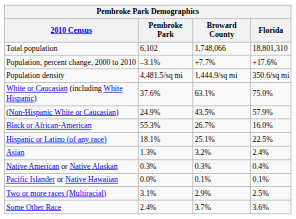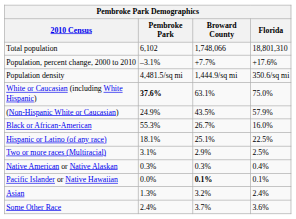White or Caucasian (including White Hispanic) | Pembroke Park: normal -> bold
rows swapped: Asian <-> Two or more races (Multiracial)
Pacific Islander or Native Hawaiian | Broward County: normal -> bold
